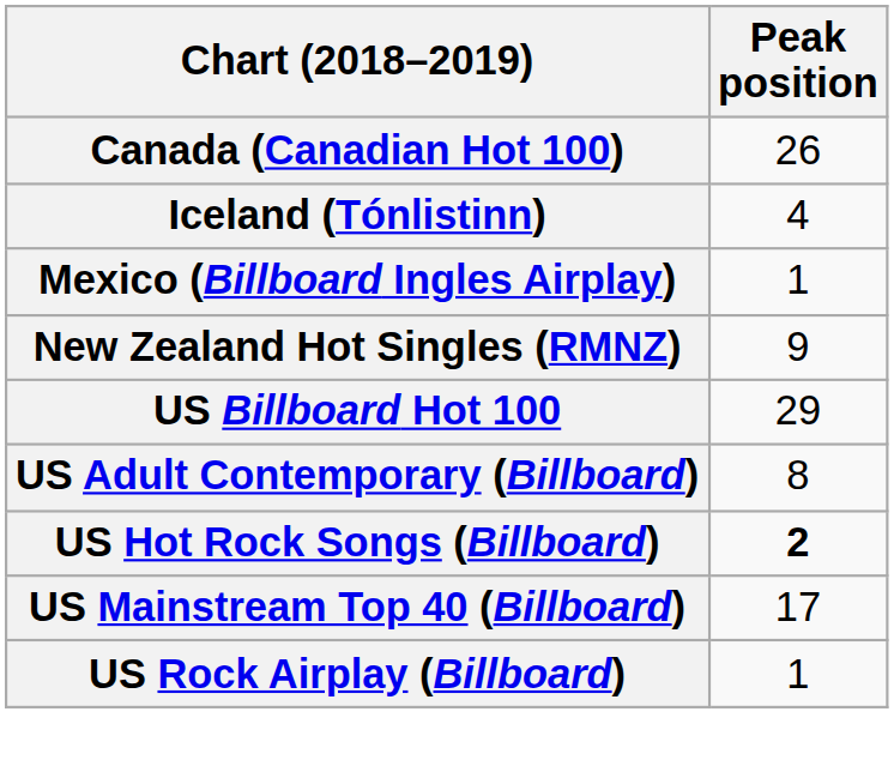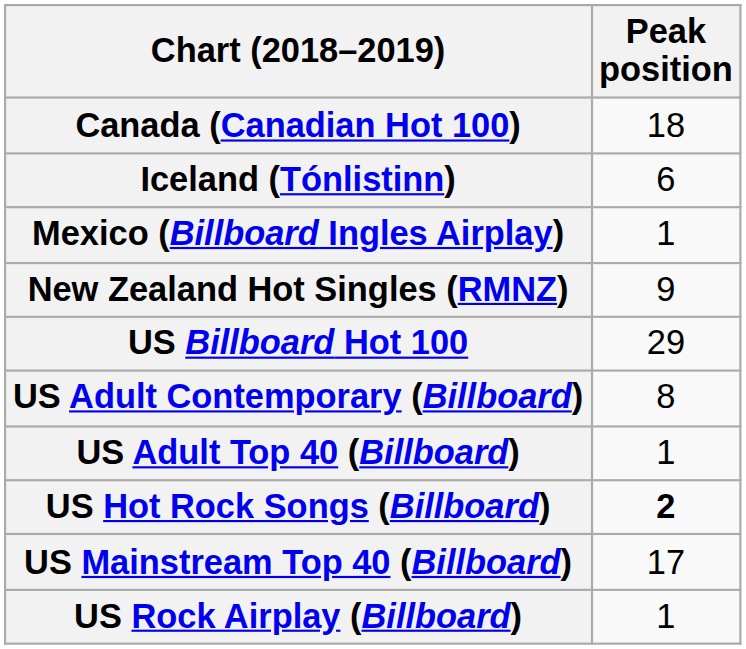Canada (Canadian Hot 100) | Peak position: 26 -> 18
Iceland (Tónlistinn) | Peak position: 4 -> 6
+ row: US Adult Top 40 (Billboard) | 1
